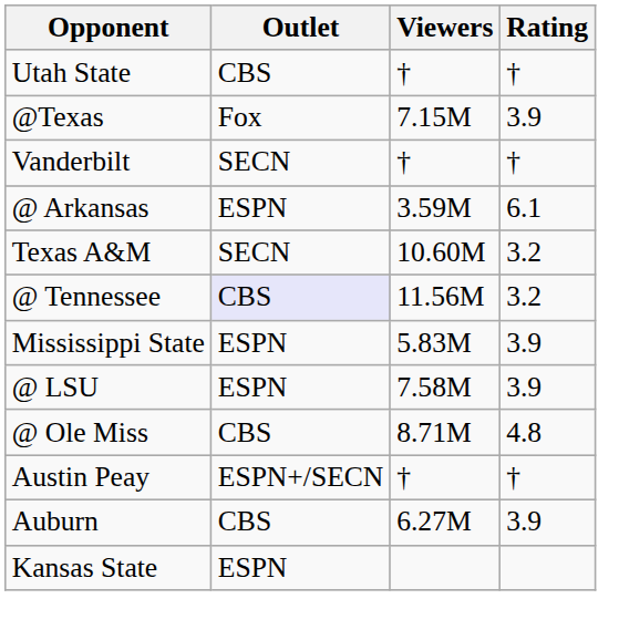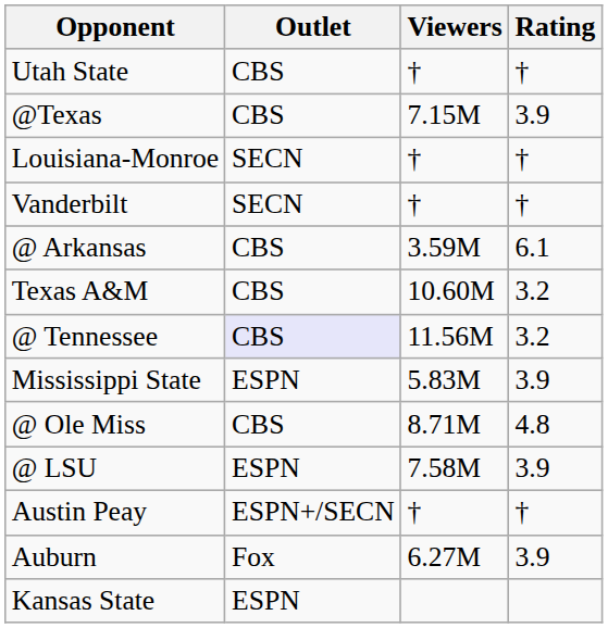@Texas | Outlet: Fox -> CBS
+ row: Louisiana-Monroe | SECN | † | †
@ Arkansas | Outlet: ESPN -> CBS
Texas A&M | Outlet: SECN -> CBS
rows swapped: @ LSU <-> @ Ole Miss
Auburn | Outlet: CBS -> Fox
